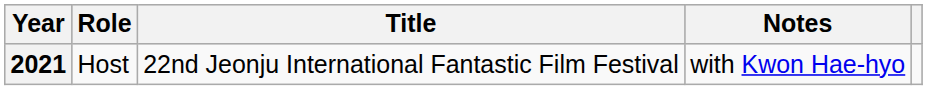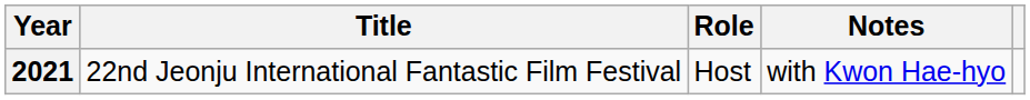columns swapped: Title <-> Role
